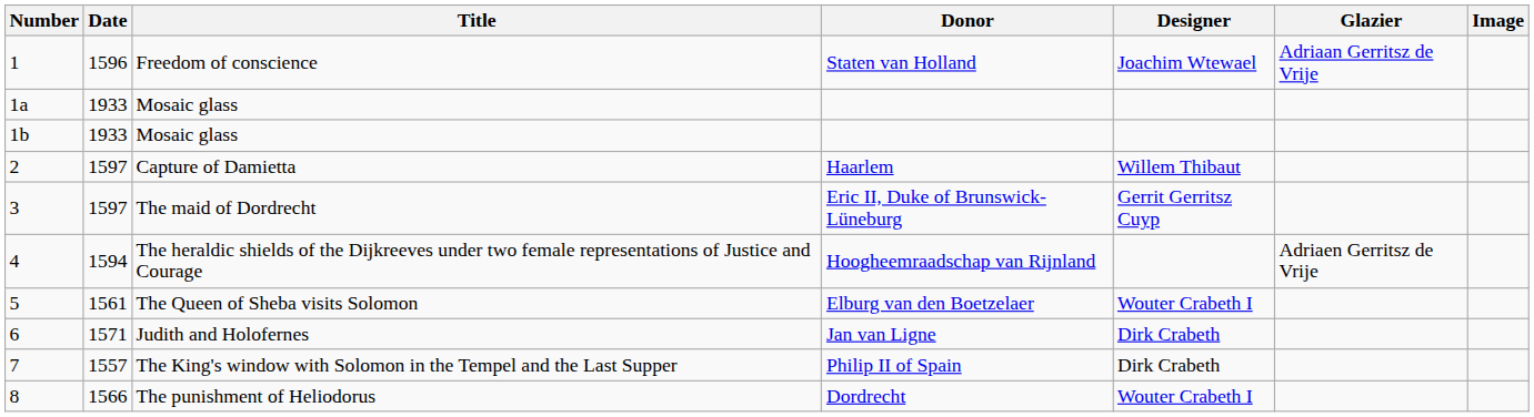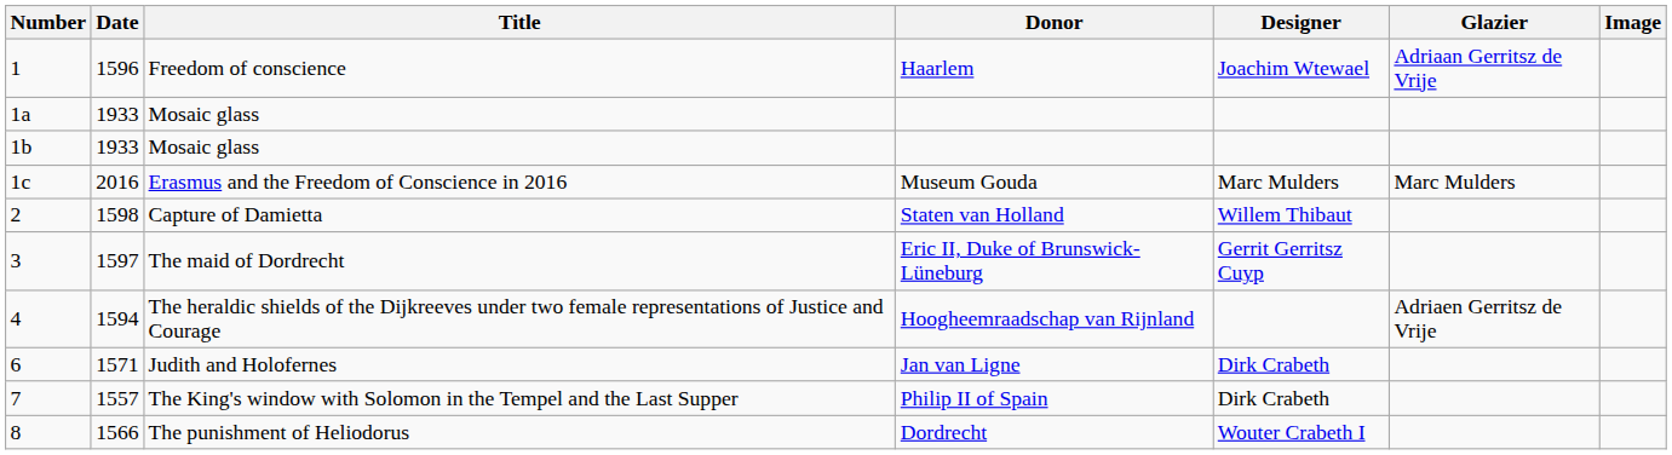Freedom of conscience | Donor: Staten van Holland -> Haarlem
+ row: 1c | 2016 | Erasmus and the Freedom of Conscience in 2016 | Museum Gouda | Marc Mulders | Marc Mulders
Capture of Damietta | Date: 1597 -> 1598
Capture of Damietta | Donor: Haarlem -> Staten van Holland
- row: 5 | 1561 | The Queen of Sheba visits Solomon | Elburg van den Boetzelaer | Wouter Crabeth I
